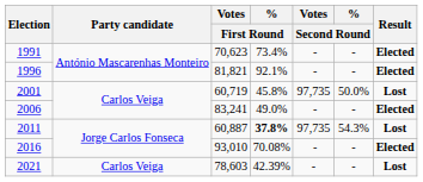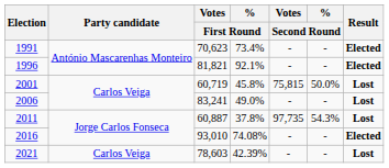2001 | Votes / Second Round: 97,735 -> 75,815
2006 | Result: Elected -> Lost
2011 | % / First Round: bold -> normal
2016 | % / First Round: 70.08% -> 74.08%
